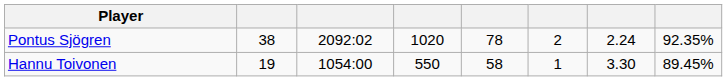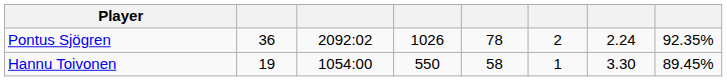Pontus Sjögren | column 2: 38 -> 36
Pontus Sjögren | column 4: 1020 -> 1026
